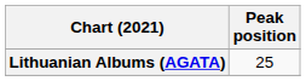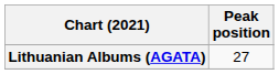Lithuanian Albums (AGATA) | Peak position: 25 -> 27
